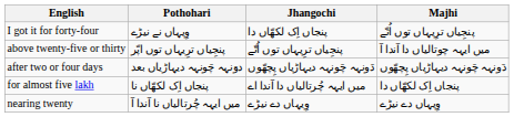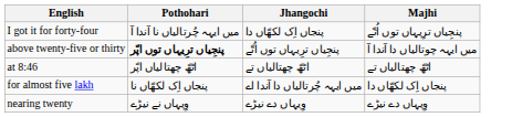I got it for forty-four | Pothohari: وِیہاں نے نیڑے -> میں ایہہ چُرتالیاں نا آندا آ
above twenty-five or thirty | Pothohari: normal -> bold
- row: after two or four days | دوَنہہ چَونہہ دیہاڑیاں بعد | دَونہہ چَونہہ دیہاڑیاں پِچھّوں | دَونہہ چَونہہ دیہاڑیاں پِچھّوں
+ row: at 8:46 | اٹھّ چھتالیاں اپّر | اٹھّ چھتالیاں تے | اٹھّ چھتالیاں تے
nearing twenty | Pothohari: میں ایہہ چُرتالیاں نا آندا آ -> وِیہاں نے نیڑے
